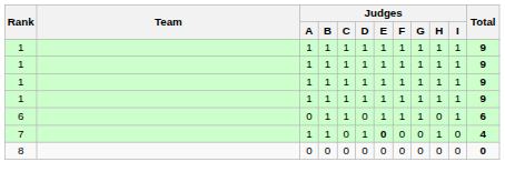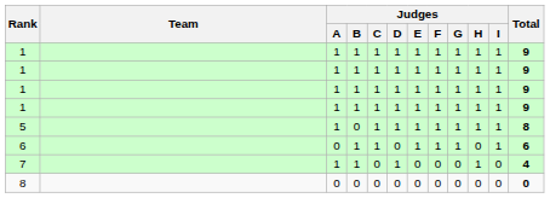+ row: 5 | 1 | 0 | 1 | 1 | 1 | 1 | 1 | 1 | 1 | 8
7 | Judges / E: bold -> normal
